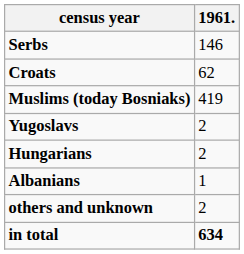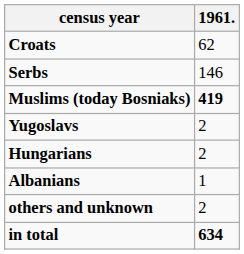rows swapped: Croats <-> Serbs
Muslims (today Bosniaks) | 1961.: normal -> bold
